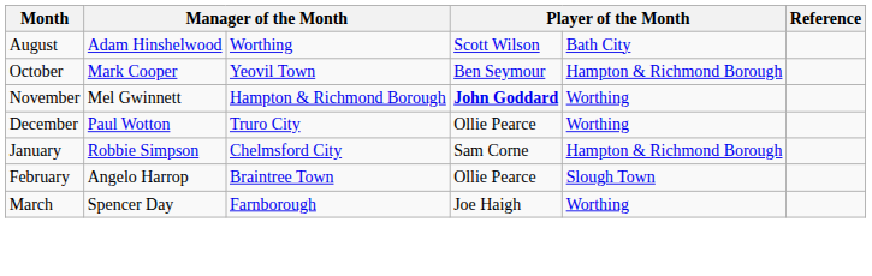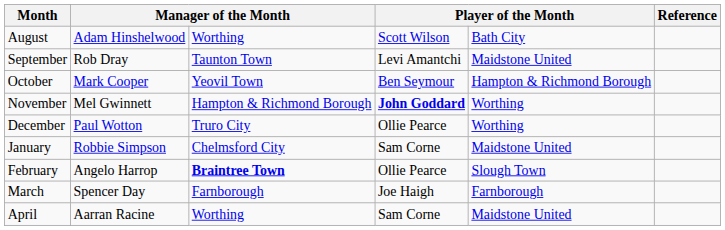+ row: September | Rob Dray | Taunton Town | Levi Amantchi | Maidstone United
January | column 5: Hampton & Richmond Borough -> Maidstone United
February | column 3: normal -> bold
March | column 5: Worthing -> Farnborough
+ row: April | Aarran Racine | Worthing | Sam Corne | Maidstone United
